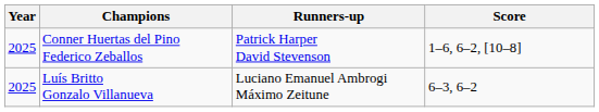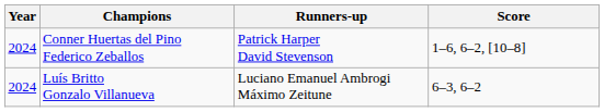Conner Huertas del Pino Federico Zeballos | Year: 2025 -> 2024
Luís Britto Gonzalo Villanueva | Year: 2025 -> 2024
